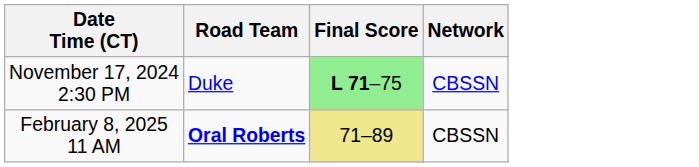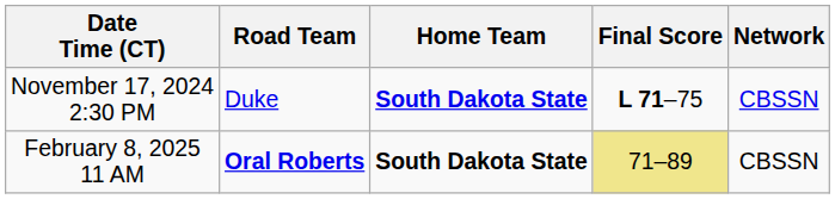+ column: Home Team | South Dakota State | South Dakota State
November 17, 2024 2:30 PM | Final Score: lightgreen background -> no background
